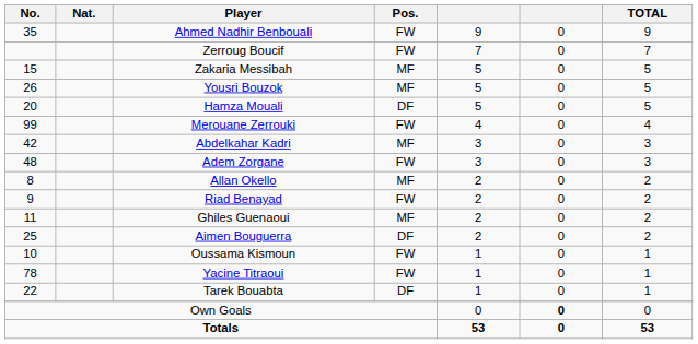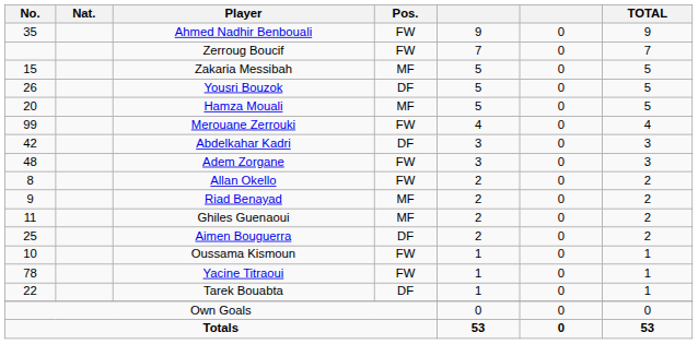Yousri Bouzok | Pos.: MF -> DF
Hamza Mouali | Pos.: DF -> MF
Abdelkahar Kadri | Pos.: MF -> DF
Allan Okello | Pos.: MF -> FW
Riad Benayad | Pos.: FW -> MF
Own Goals | column 6: bold -> normal
